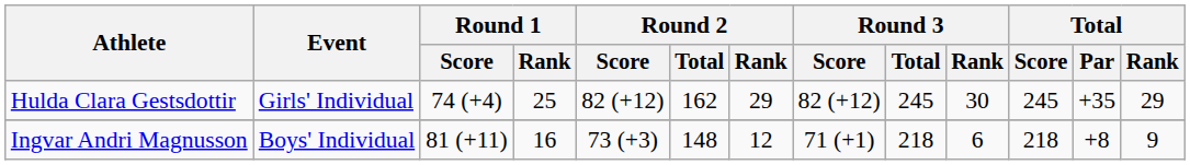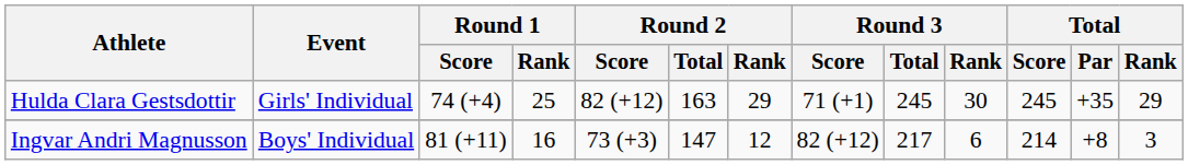Hulda Clara Gestsdottir | Round 2 / Total: 162 -> 163
Hulda Clara Gestsdottir | Round 3 / Score: 82 (+12) -> 71 (+1)
Ingvar Andri Magnusson | Round 2 / Total: 148 -> 147
Ingvar Andri Magnusson | Round 3 / Score: 71 (+1) -> 82 (+12)
Ingvar Andri Magnusson | Round 3 / Total: 218 -> 217
Ingvar Andri Magnusson | Total / Score: 218 -> 214
Ingvar Andri Magnusson | Total / Rank: 9 -> 3
